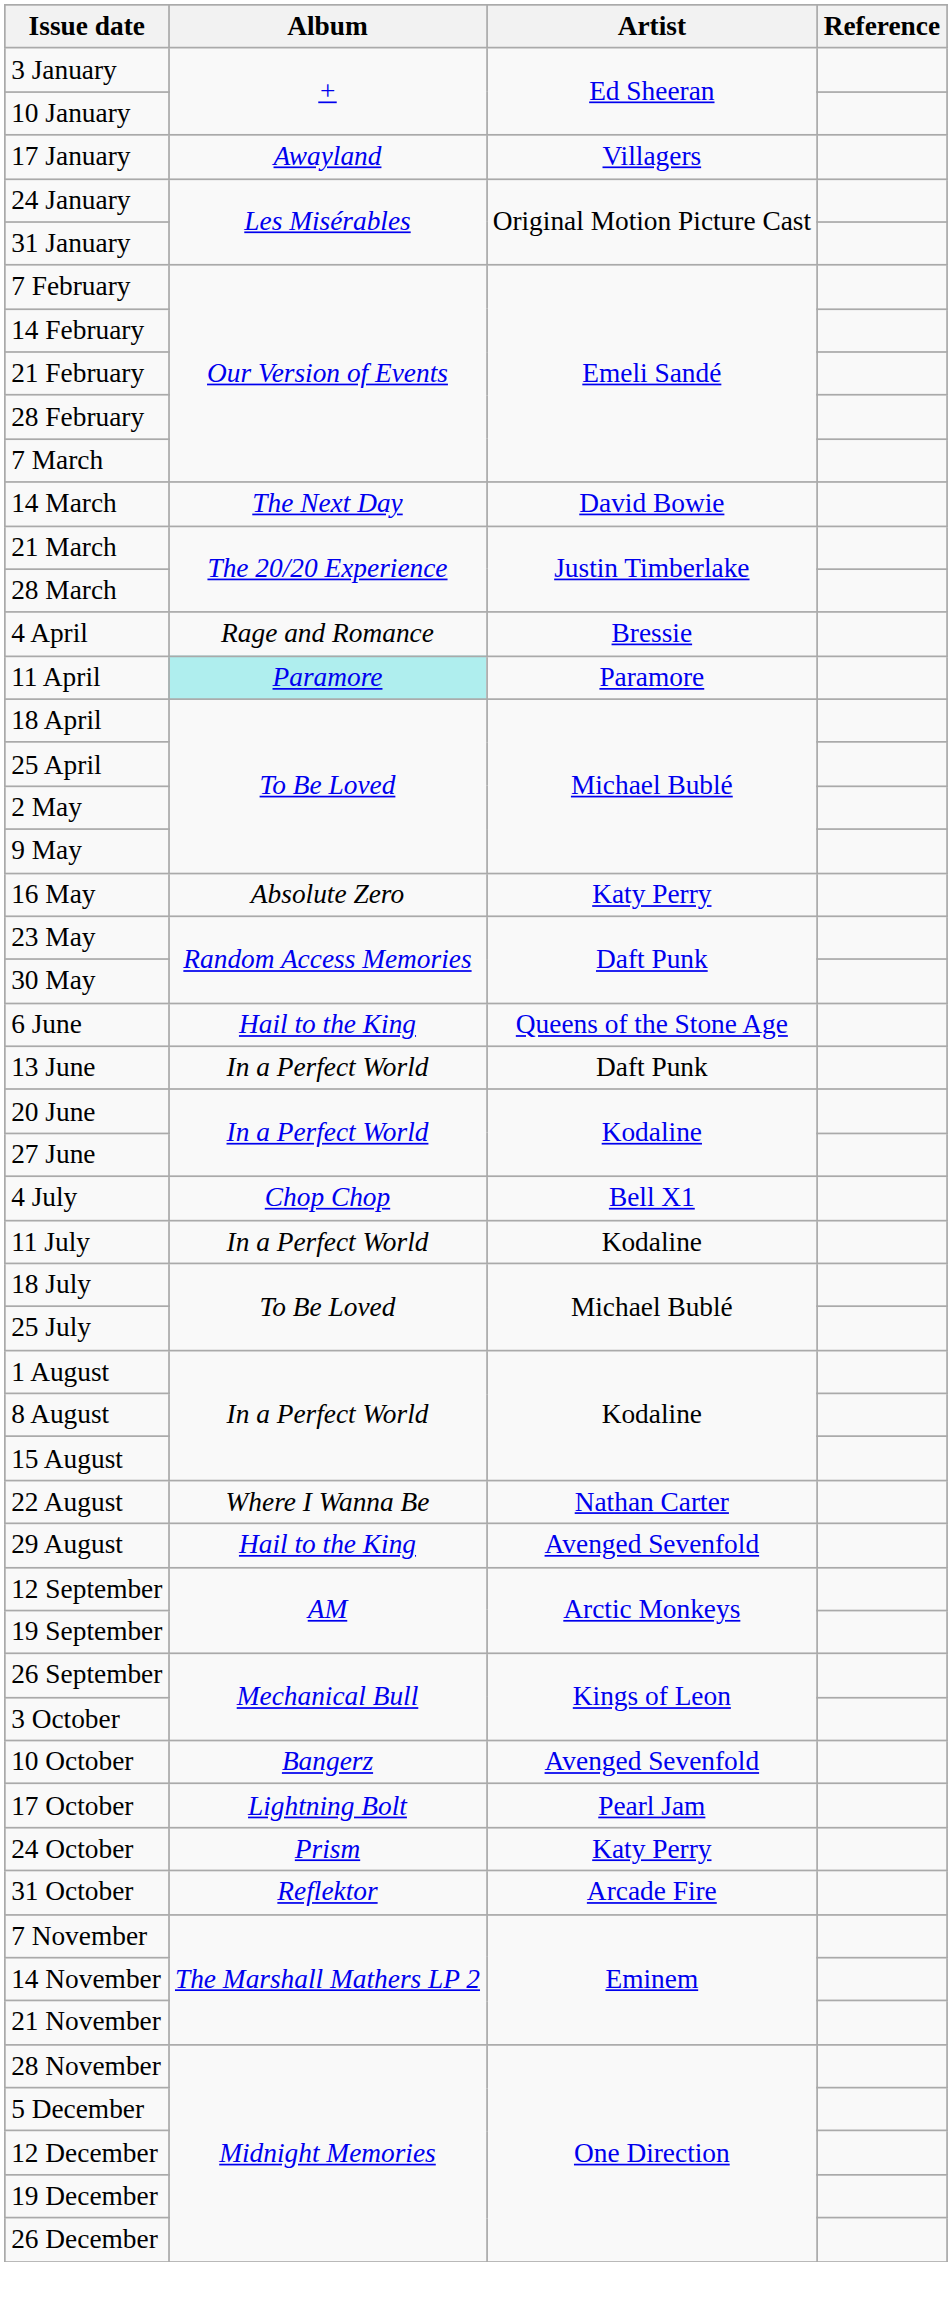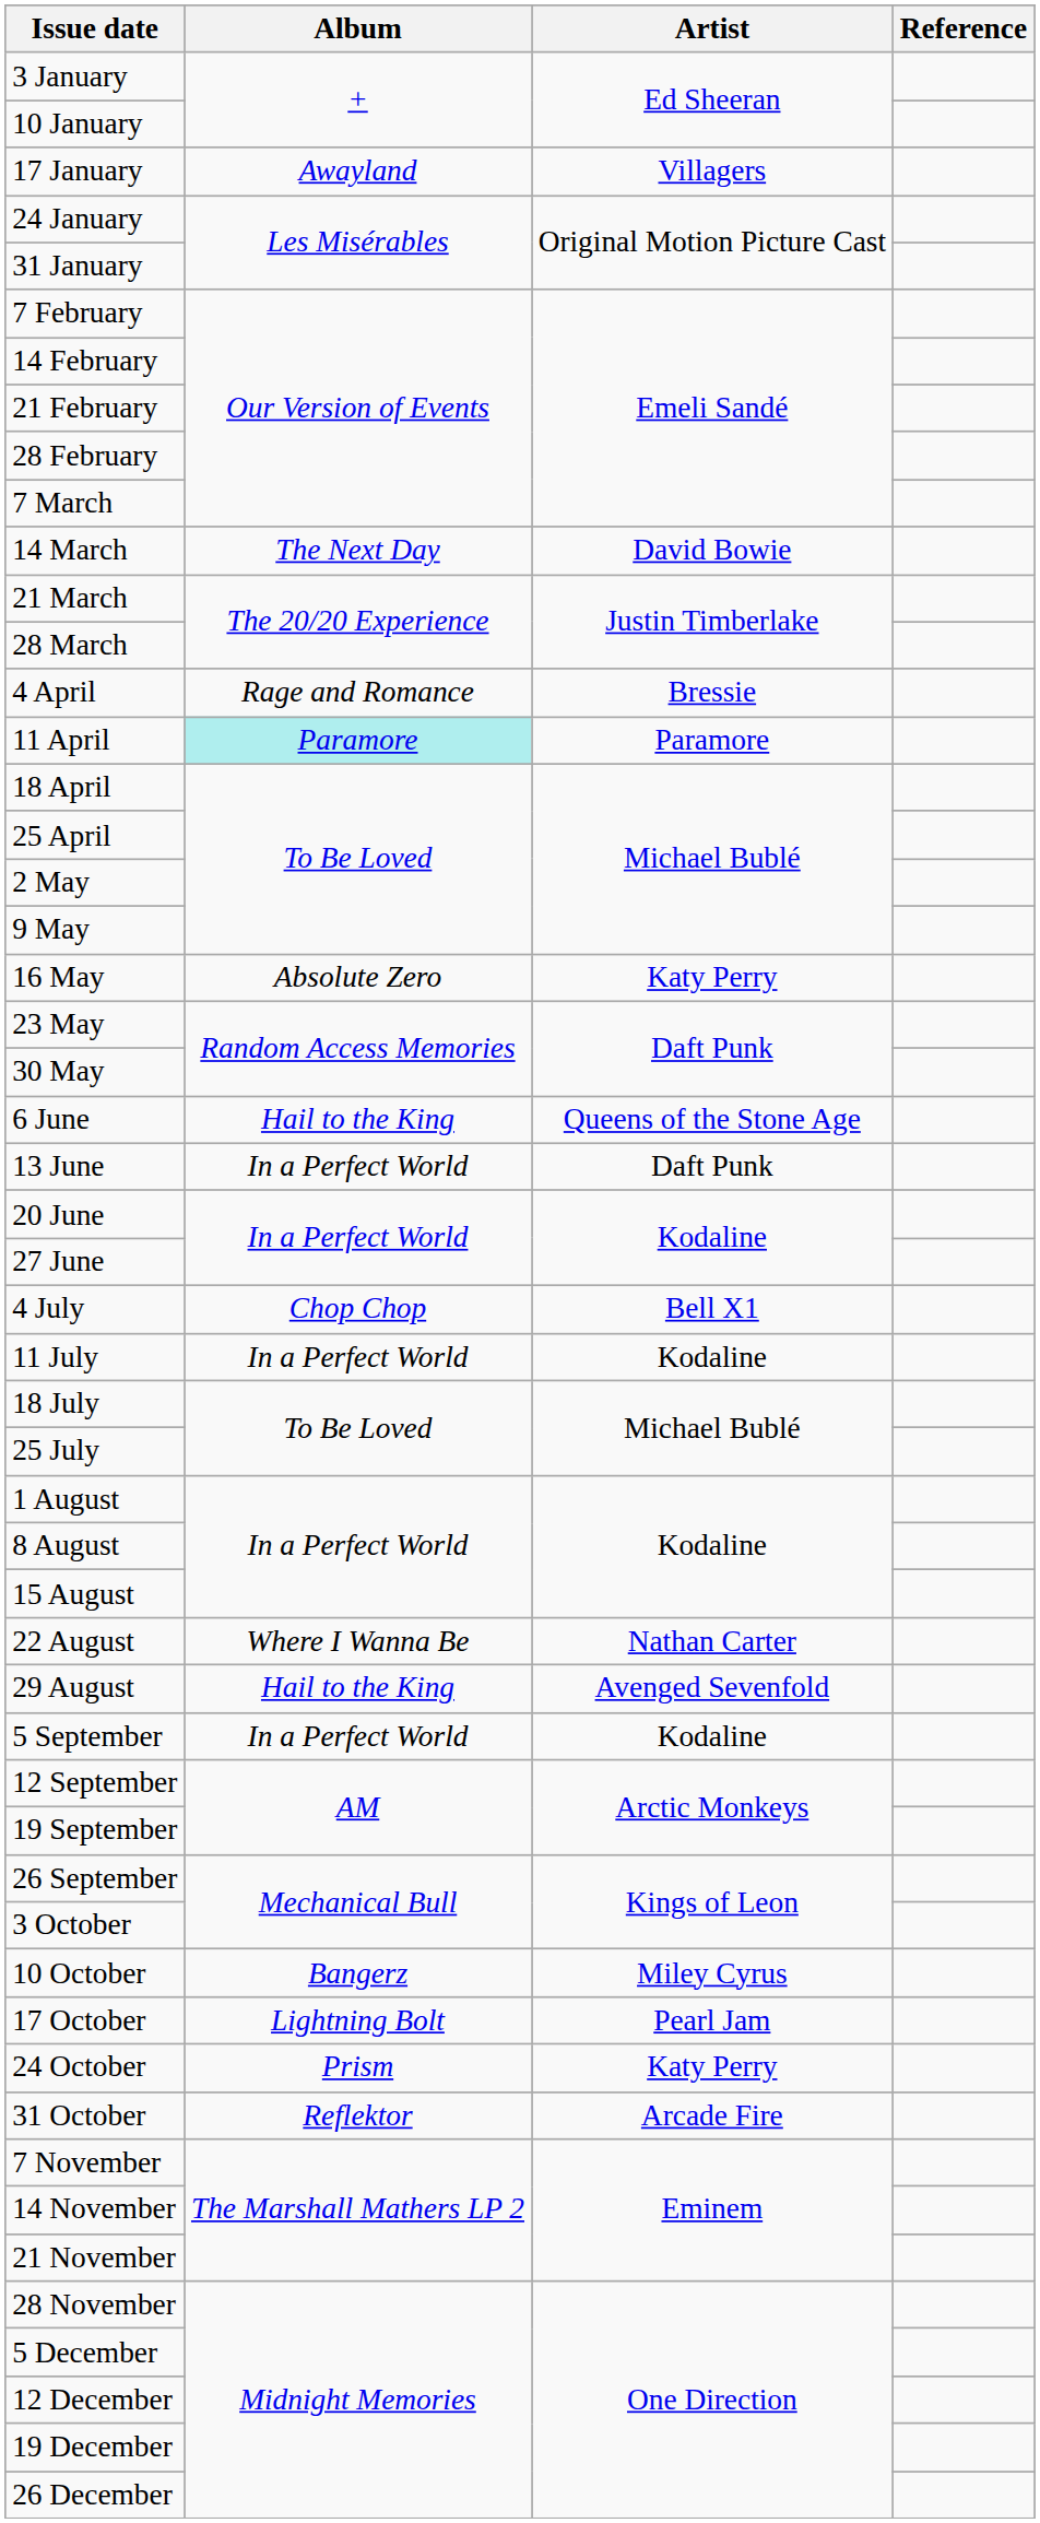+ row: 5 September | In a Perfect World | Kodaline
10 October | Artist: Avenged Sevenfold -> Miley Cyrus
